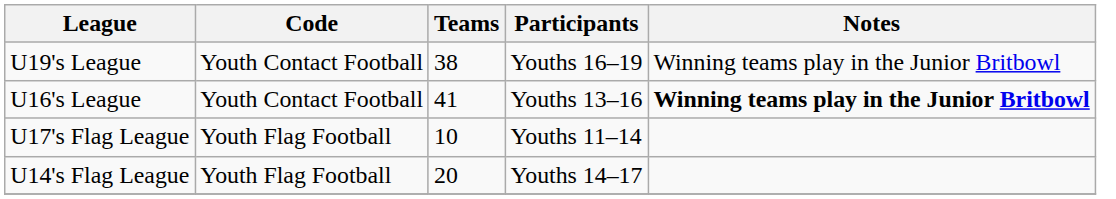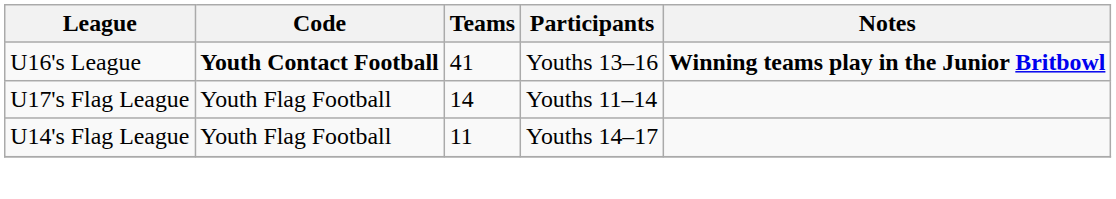- row: U19's League | Youth Contact Football | 38 | Youths 16–19 | Winning teams play in the Junior Britbowl
U16's League | Code: normal -> bold
U17's Flag League | Teams: 10 -> 14
U14's Flag League | Teams: 20 -> 11
